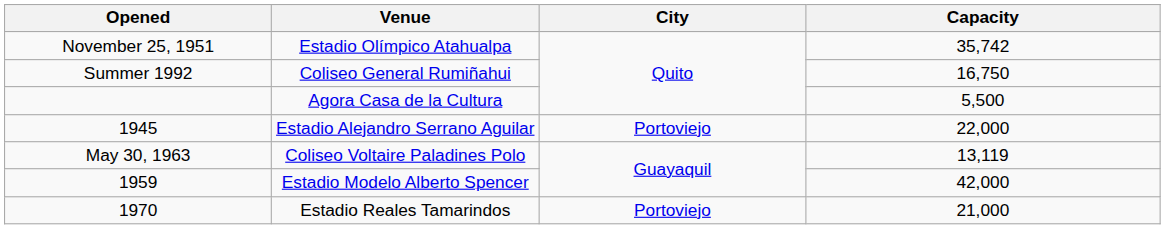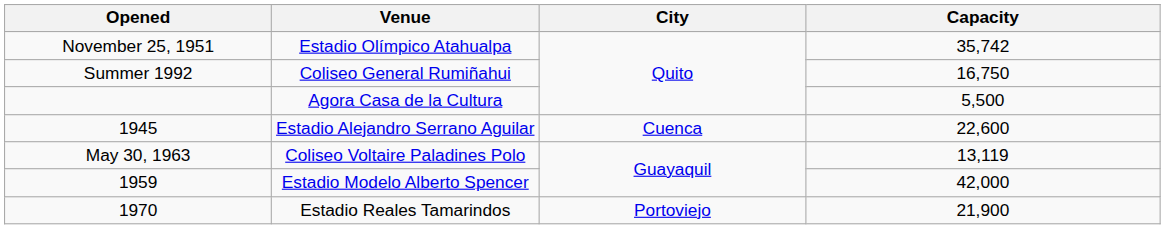Estadio Alejandro Serrano Aguilar | City: Portoviejo -> Cuenca
Estadio Alejandro Serrano Aguilar | Capacity: 22,000 -> 22,600
Estadio Reales Tamarindos | Capacity: 21,000 -> 21,900
